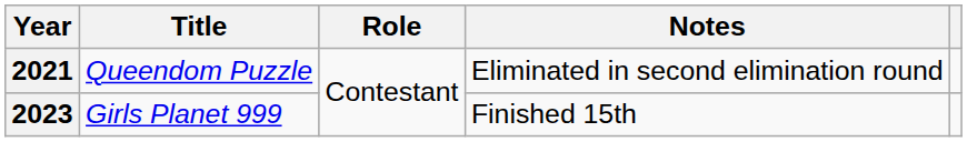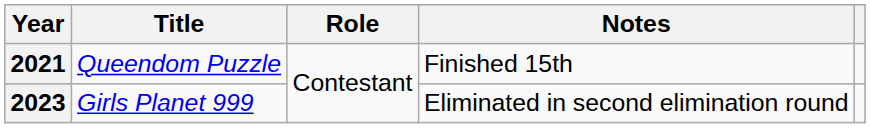2021 | Notes: Eliminated in second elimination round -> Finished 15th
2023 | Notes: Finished 15th -> Eliminated in second elimination round
